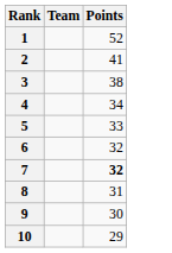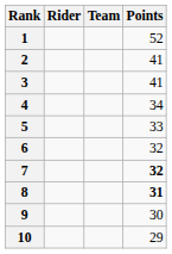+ column: Rider
3 | Points: 38 -> 41
8 | Points: normal -> bold
